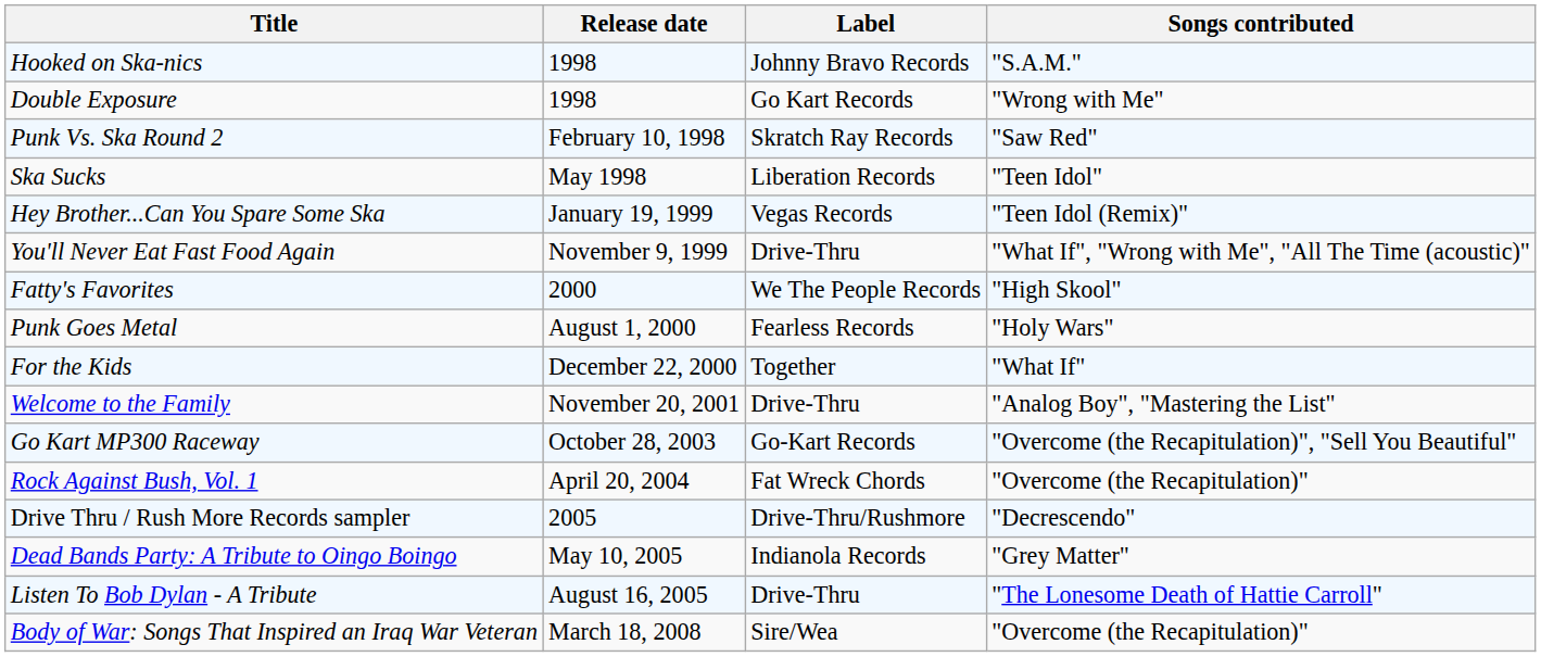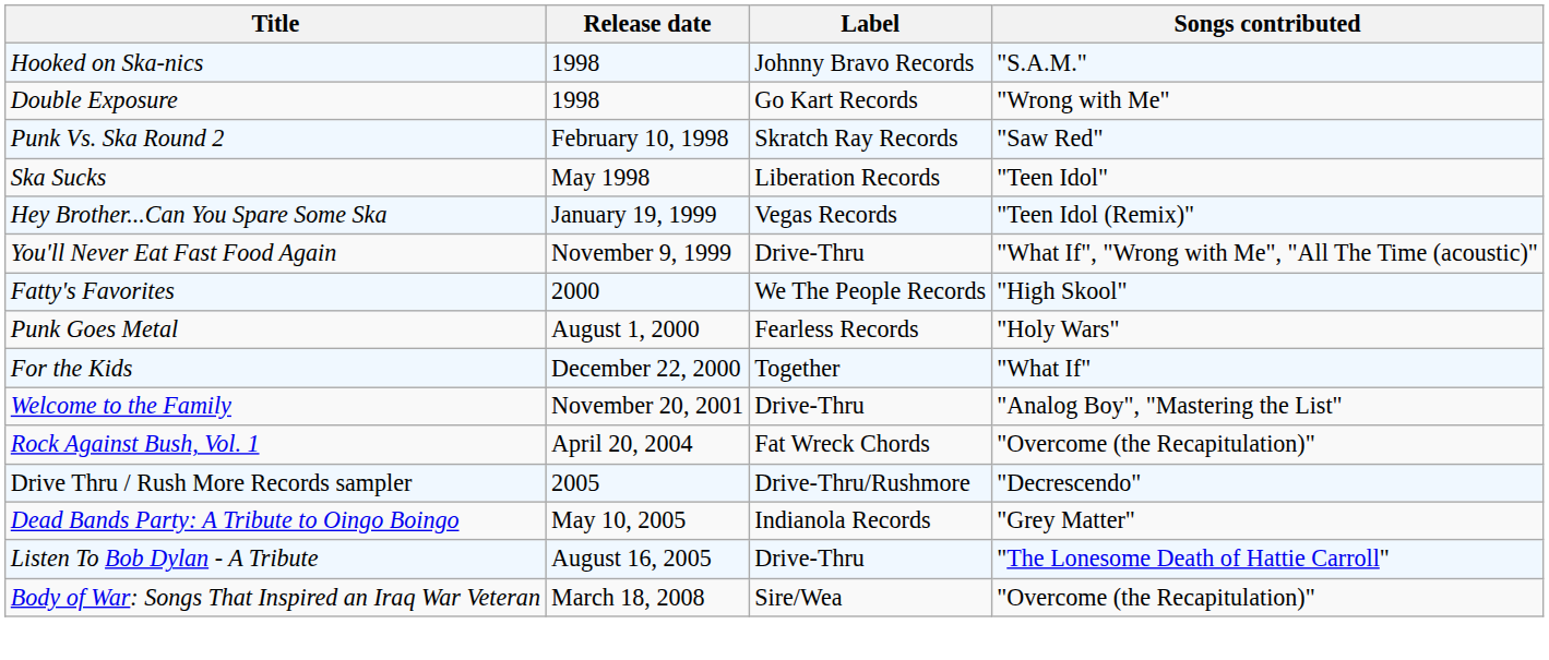- row: Go Kart MP300 Raceway | October 28, 2003 | Go-Kart Records | "Overcome (the Recapitulation)", "Sell You Beautiful"
